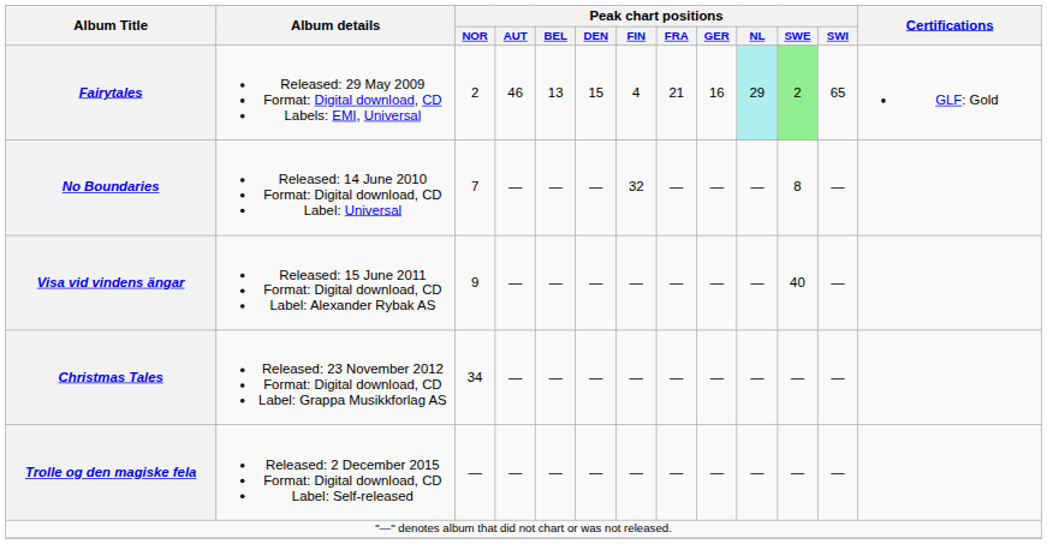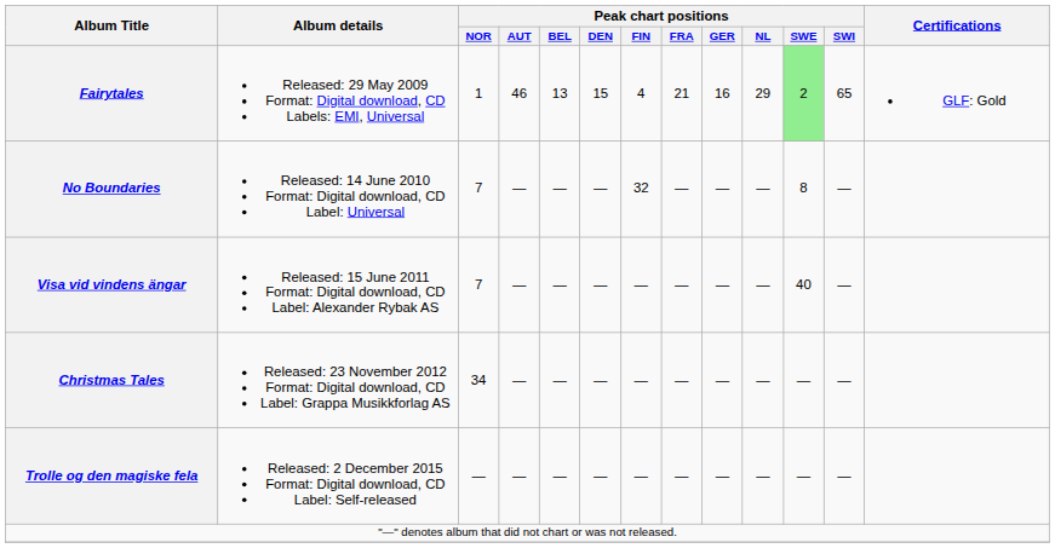Fairytales | Peak chart positions / NOR: 2 -> 1
Fairytales | Peak chart positions / NL: paleturquoise background -> no background
Visa vid vindens ängar | Peak chart positions / NOR: 9 -> 7
